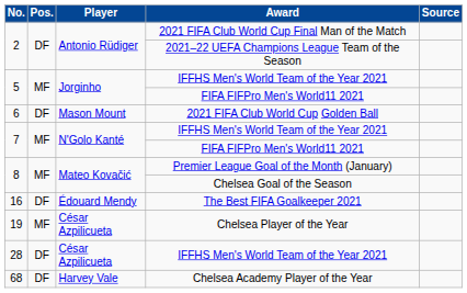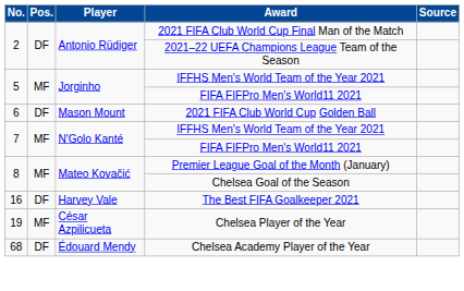The Best FIFA Goalkeeper 2021 | Player: Édouard Mendy -> Harvey Vale
- row: 28 | DF | César Azpilicueta | IFFHS Men's World Team of the Year 2021
Chelsea Academy Player of the Year | Player: Harvey Vale -> Édouard Mendy
